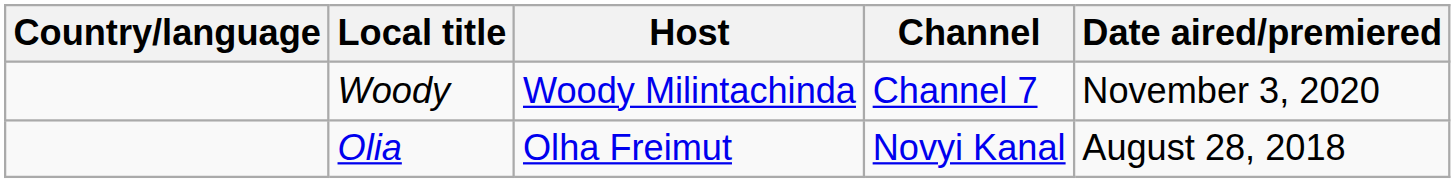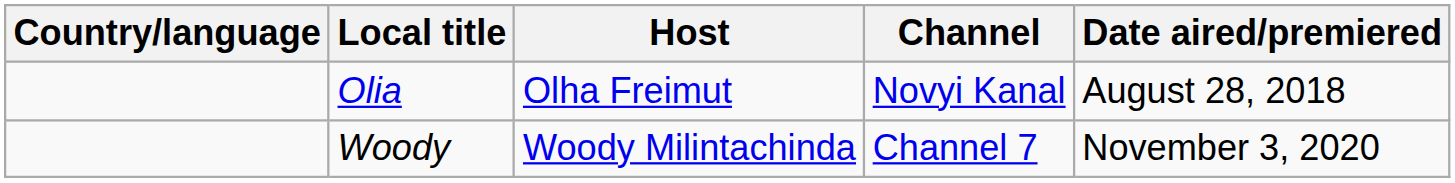rows swapped: Olia <-> Woody
